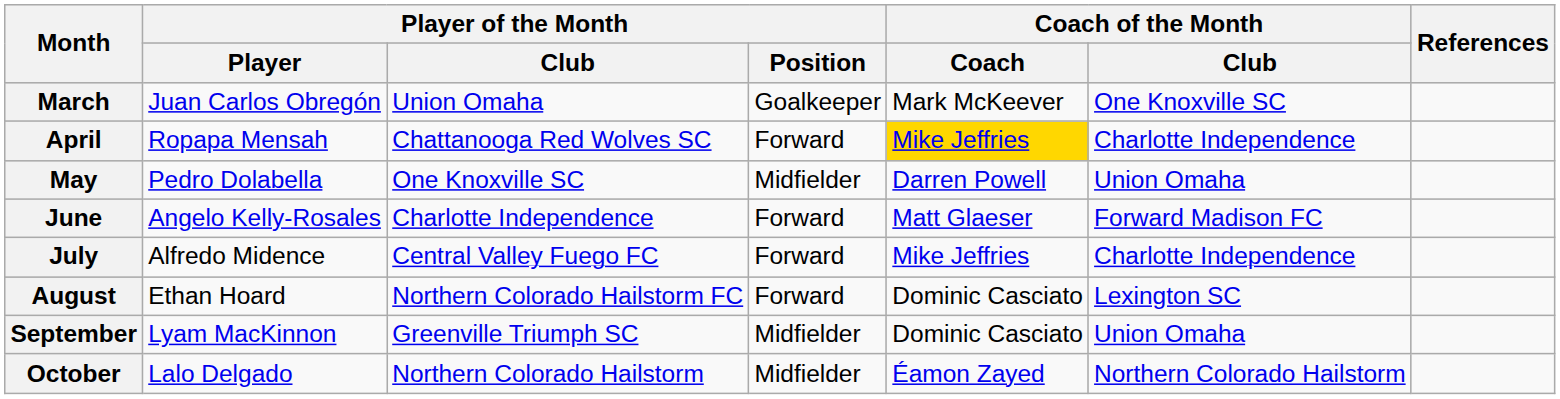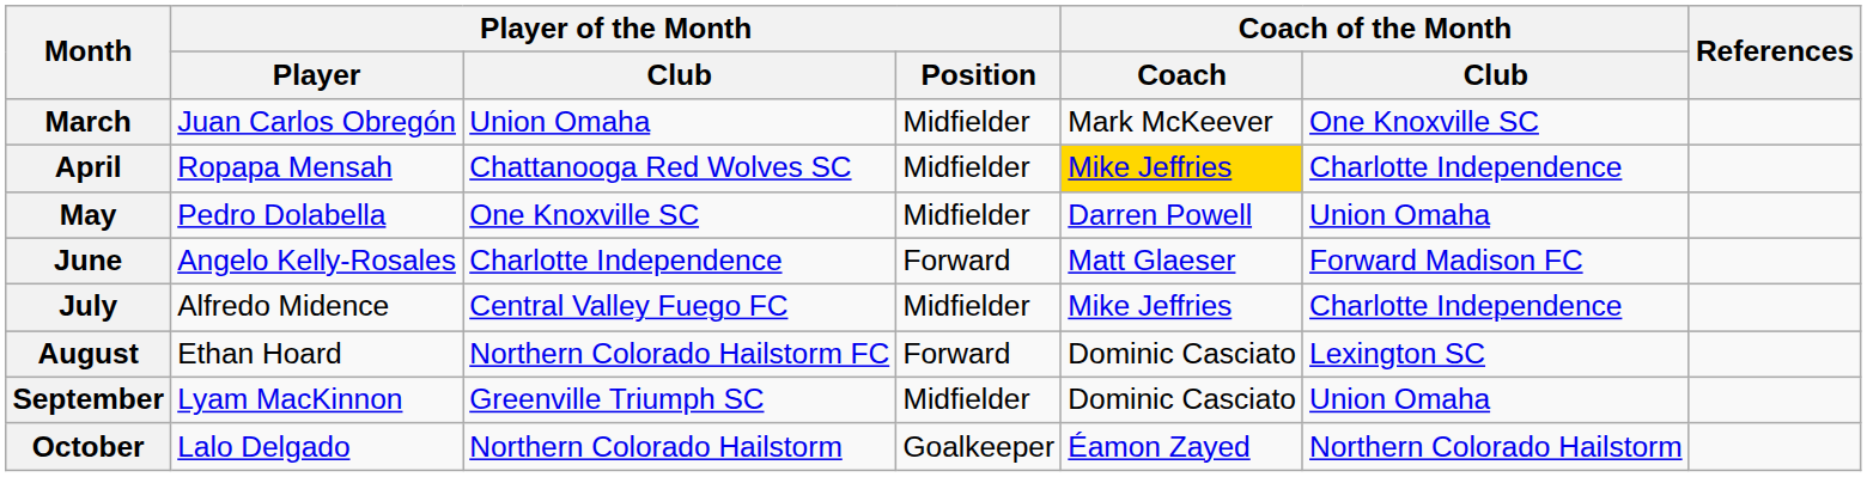March | Player of the Month / Position: Goalkeeper -> Midfielder
April | Player of the Month / Position: Forward -> Midfielder
July | Player of the Month / Position: Forward -> Midfielder
October | Player of the Month / Position: Midfielder -> Goalkeeper
